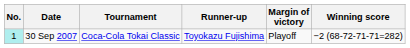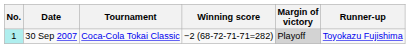columns swapped: Winning score <-> Runner-up
30 Sep 2007 | Margin of victory: no background -> lightgrey background
